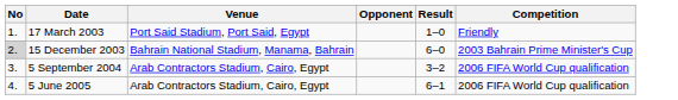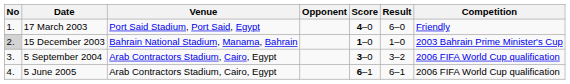+ column: Score | 4–0 | 1–0 | 3–0 | 6–1
17 March 2003 | Result: 1–0 -> 6–0
15 December 2003 | Result: 6–0 -> 1–0
